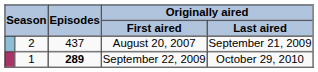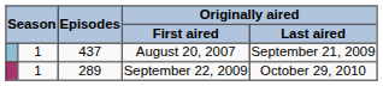August 20, 2007 | column 2: 2 -> 1
September 22, 2009 | Episodes: bold -> normal
